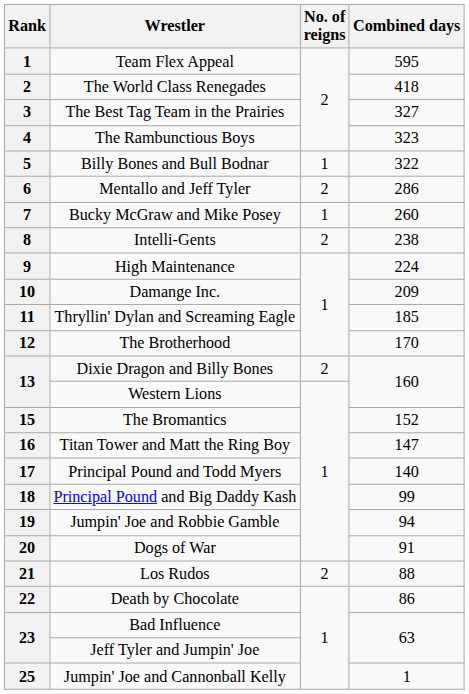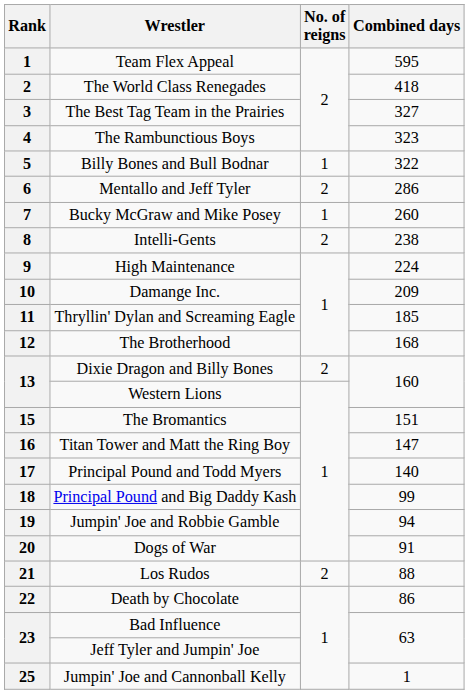The Brotherhood | Combined days: 170 -> 168
The Bromantics | Combined days: 152 -> 151
